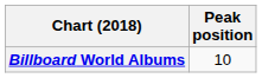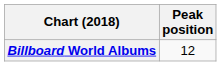Billboard World Albums | Peak position: 10 -> 12
